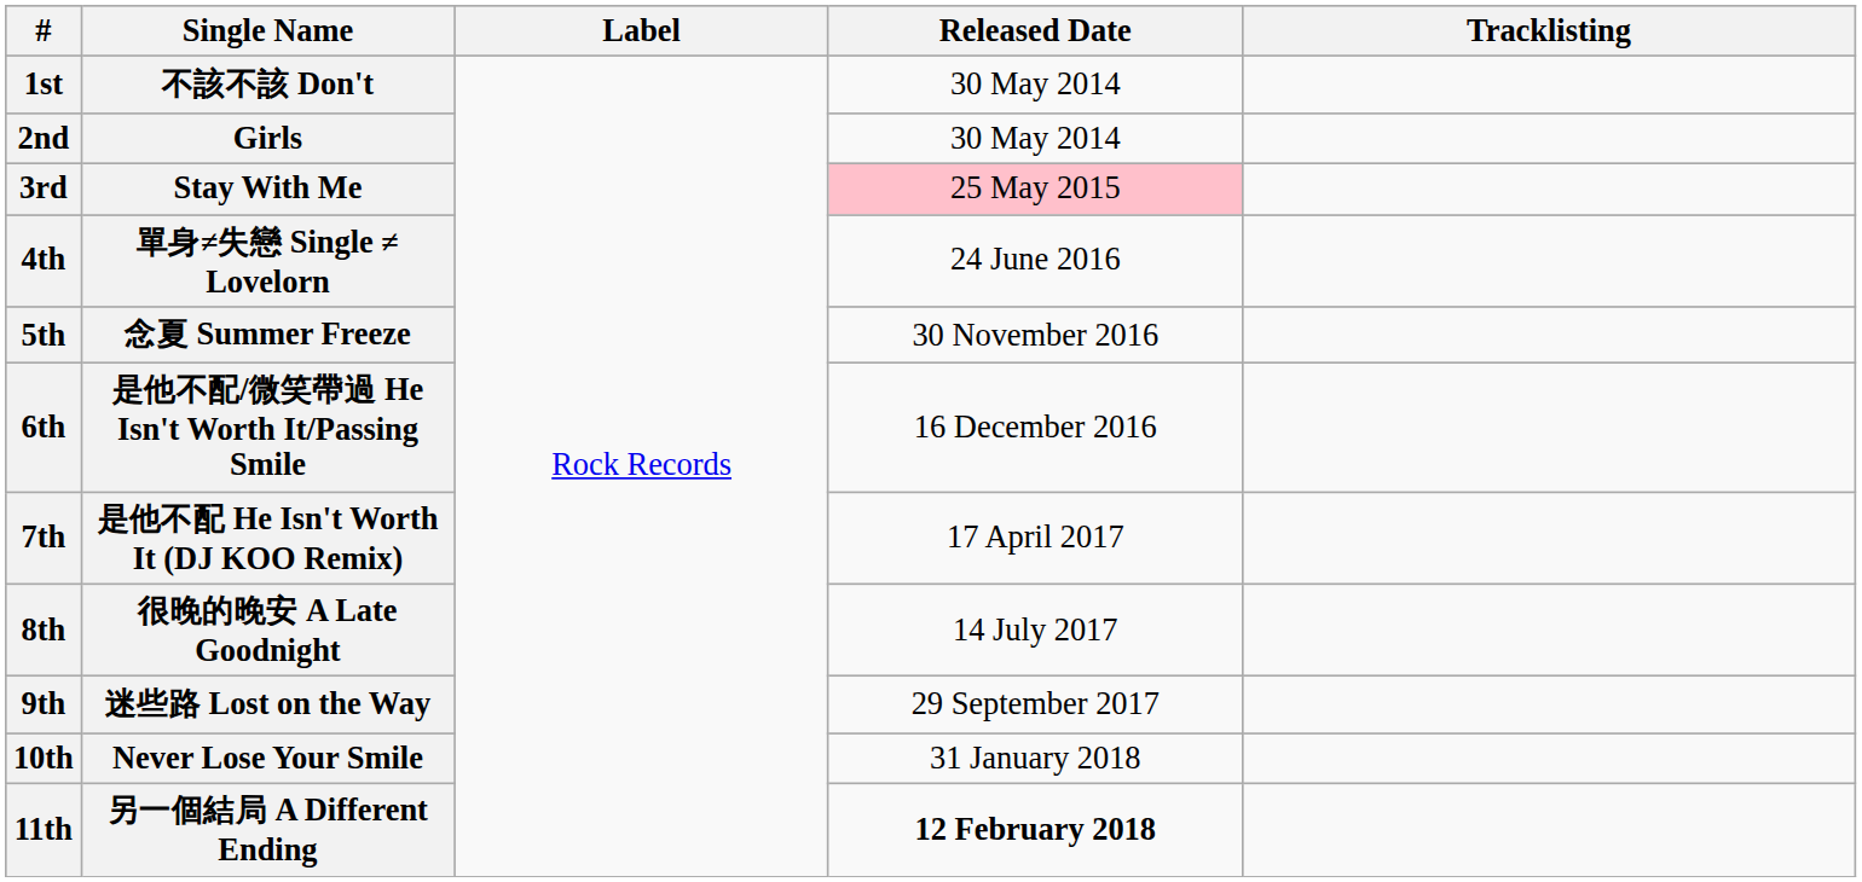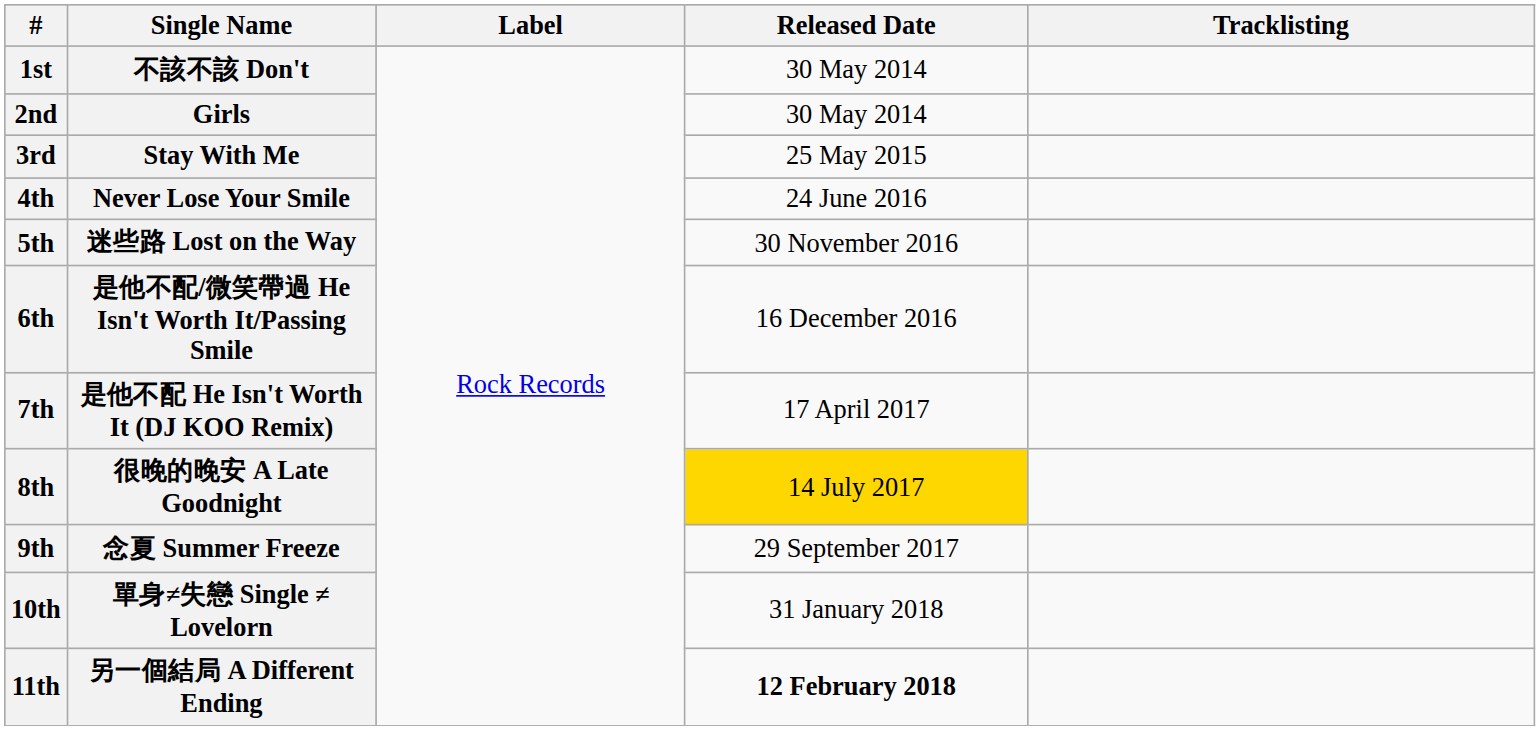3rd | Released Date: pink background -> no background
4th | Single Name: 單身≠失戀 Single ≠ Lovelorn -> Never Lose Your Smile
5th | Single Name: 念夏 Summer Freeze -> 迷些路 Lost on the Way
8th | Released Date: no background -> gold background
9th | Single Name: 迷些路 Lost on the Way -> 念夏 Summer Freeze
10th | Single Name: Never Lose Your Smile -> 單身≠失戀 Single ≠ Lovelorn
